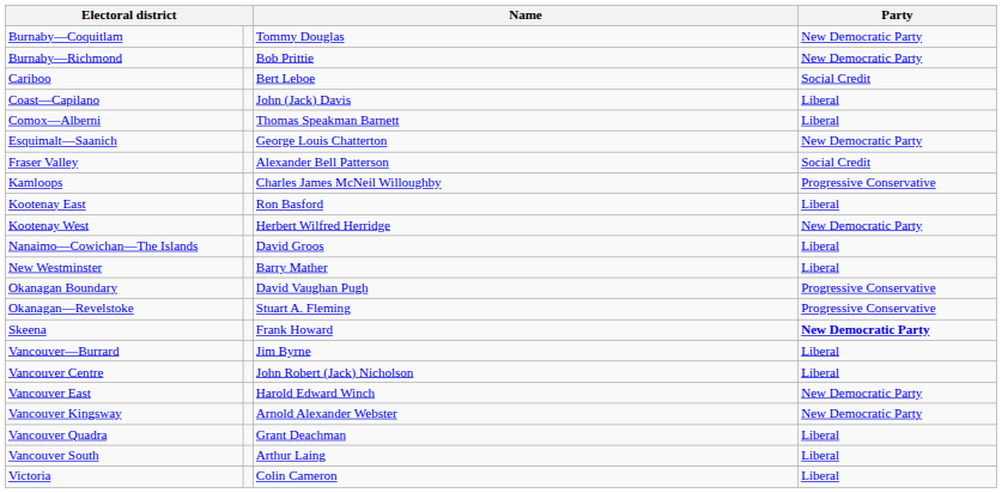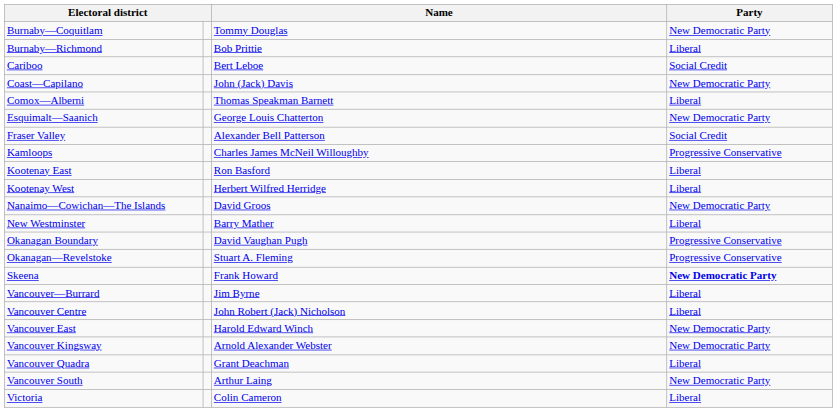Burnaby—Richmond | Party: New Democratic Party -> Liberal
Coast—Capilano | Party: Liberal -> New Democratic Party
Kootenay West | Party: New Democratic Party -> Liberal
Nanaimo—Cowichan—The Islands | Party: Liberal -> New Democratic Party
Vancouver South | Party: Liberal -> New Democratic Party
